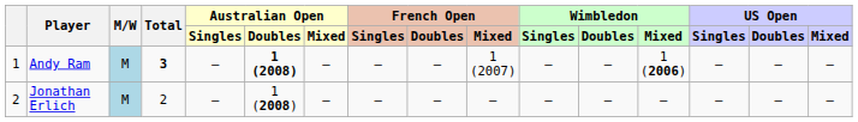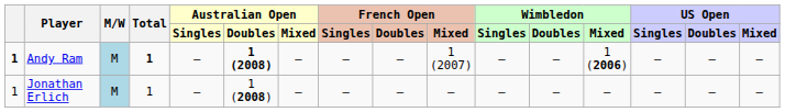Andy Ram | column 1: normal -> bold
Andy Ram | Total: 3 -> 1
Jonathan Erlich | column 1: 2 -> 1
Jonathan Erlich | Total: 2 -> 1
